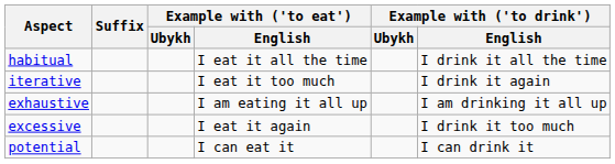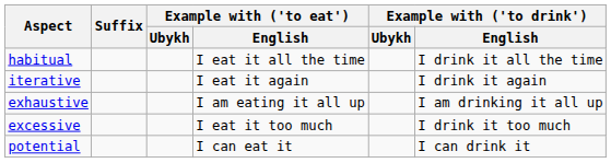iterative | Example with ('to eat') / English: I eat it too much -> I eat it again
excessive | Example with ('to eat') / English: I eat it again -> I eat it too much
